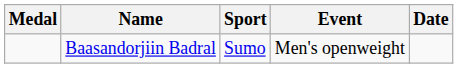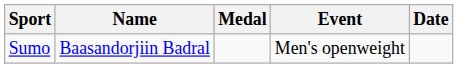columns swapped: Medal <-> Sport
